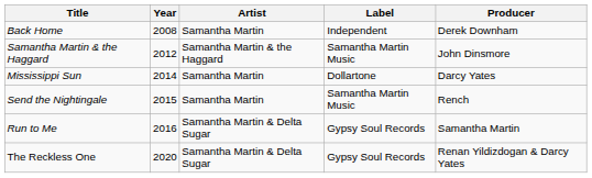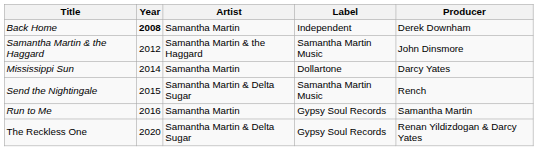Back Home | Year: normal -> bold
Send the Nightingale | Artist: Samantha Martin -> Samantha Martin & Delta Sugar
Run to Me | Artist: Samantha Martin & Delta Sugar -> Samantha Martin
